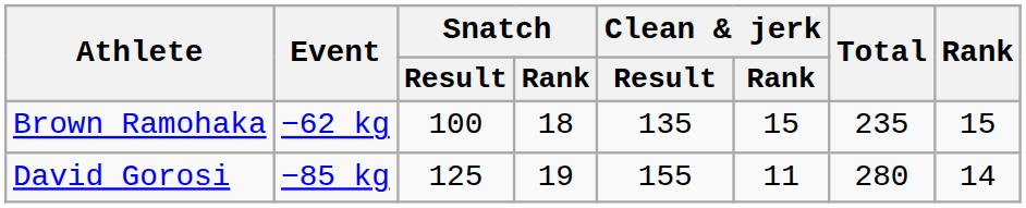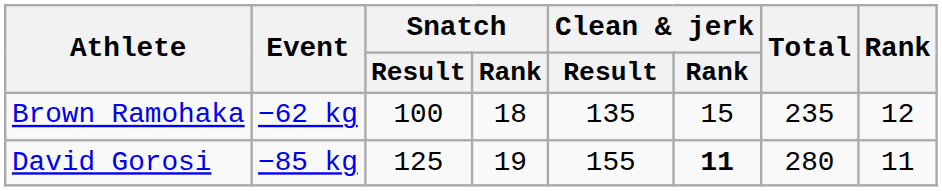Brown Ramohaka | Rank: 15 -> 12
David Gorosi | Clean & jerk / Rank: normal -> bold
David Gorosi | Rank: 14 -> 11
